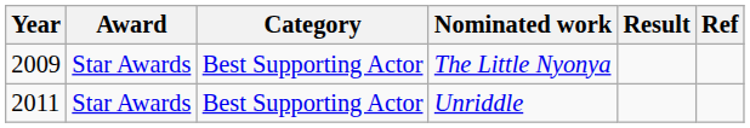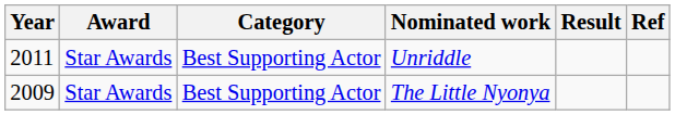rows swapped: The Little Nyonya <-> Unriddle
